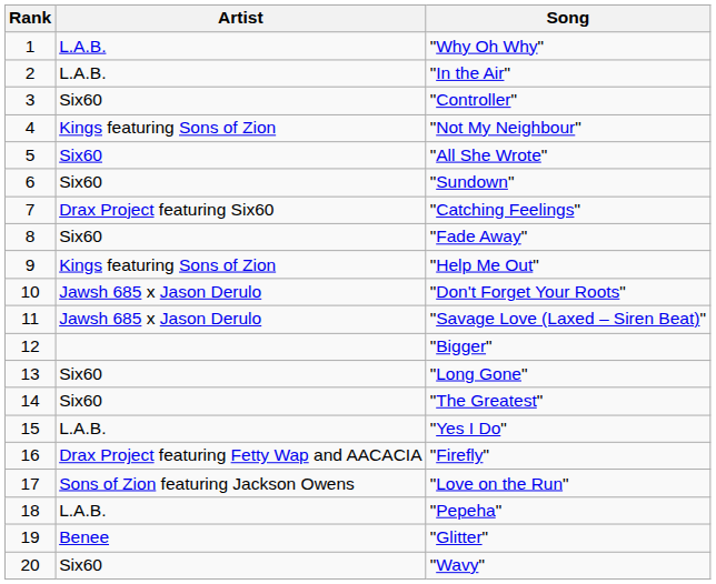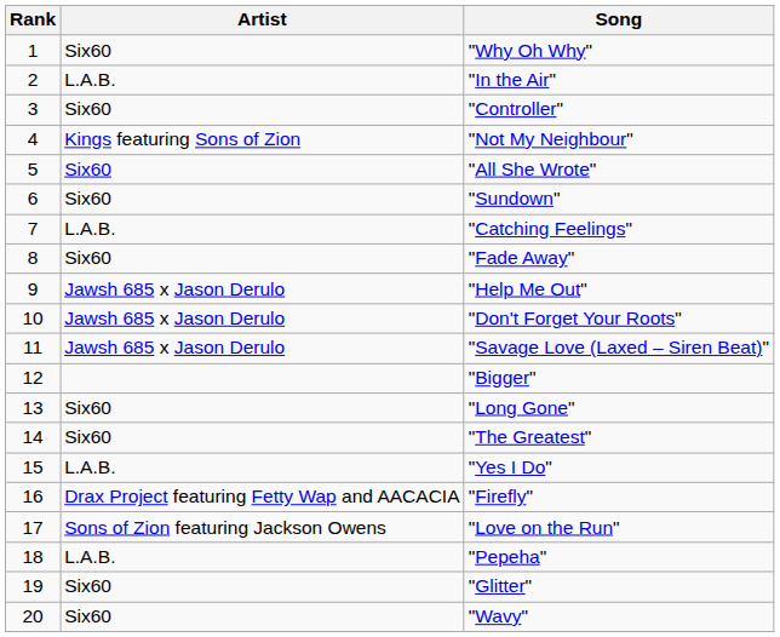"Why Oh Why" | Artist: L.A.B. -> Six60
"Catching Feelings" | Artist: Drax Project featuring Six60 -> L.A.B.
"Help Me Out" | Artist: Kings featuring Sons of Zion -> Jawsh 685 x Jason Derulo
"Glitter" | Artist: Benee -> Six60
